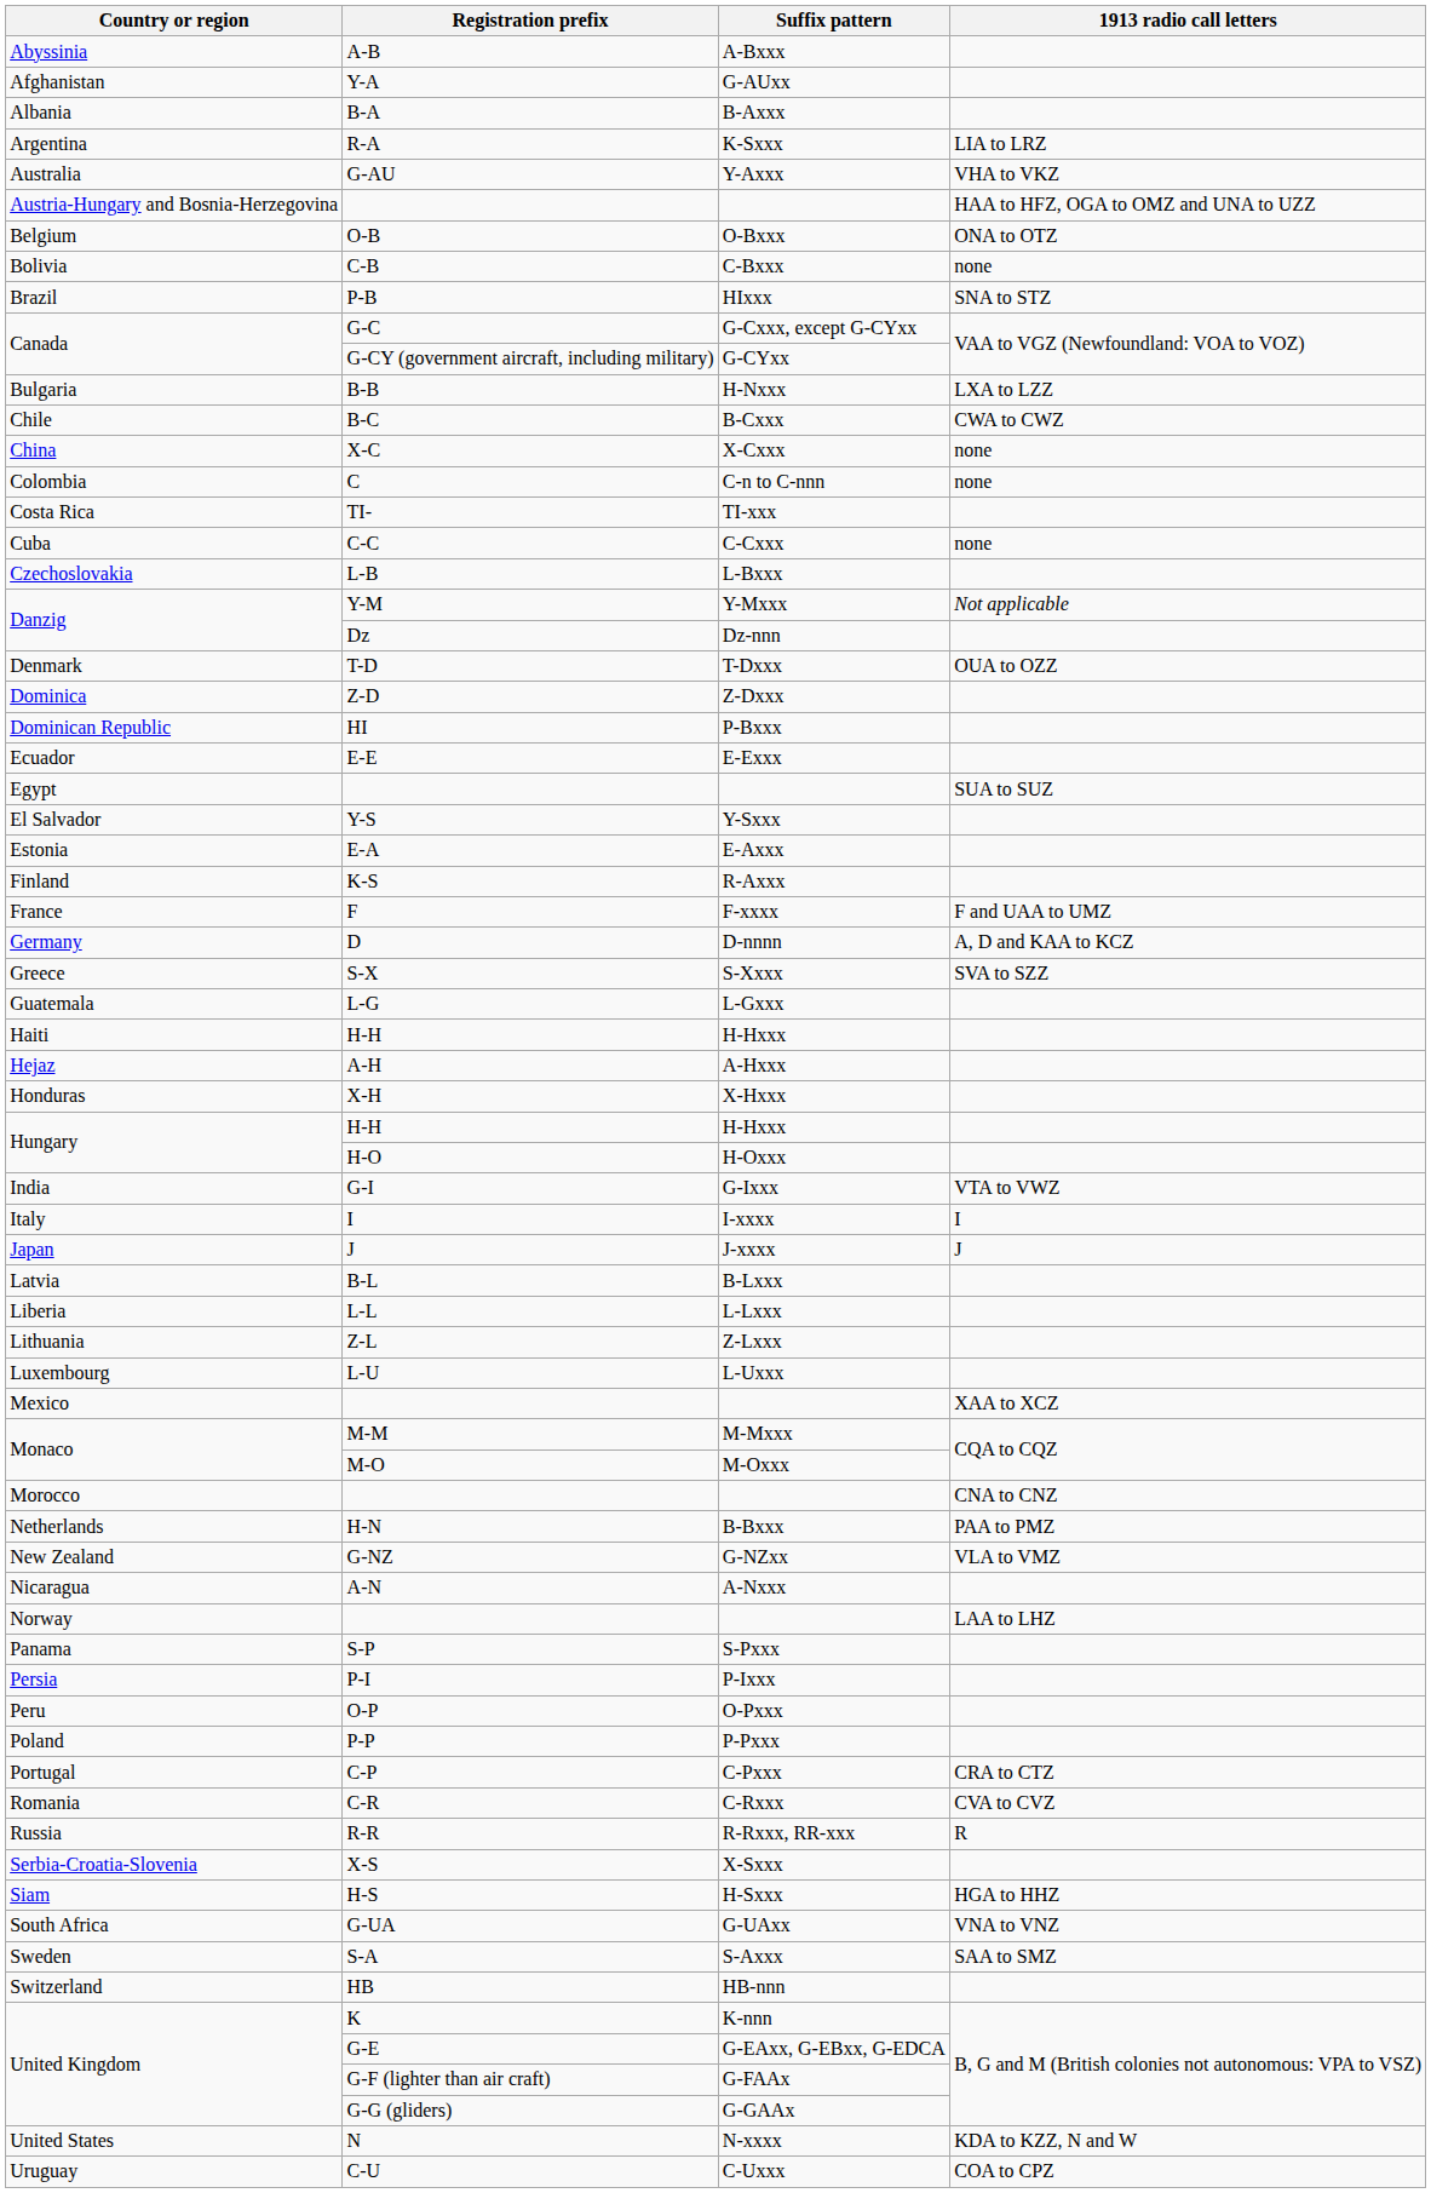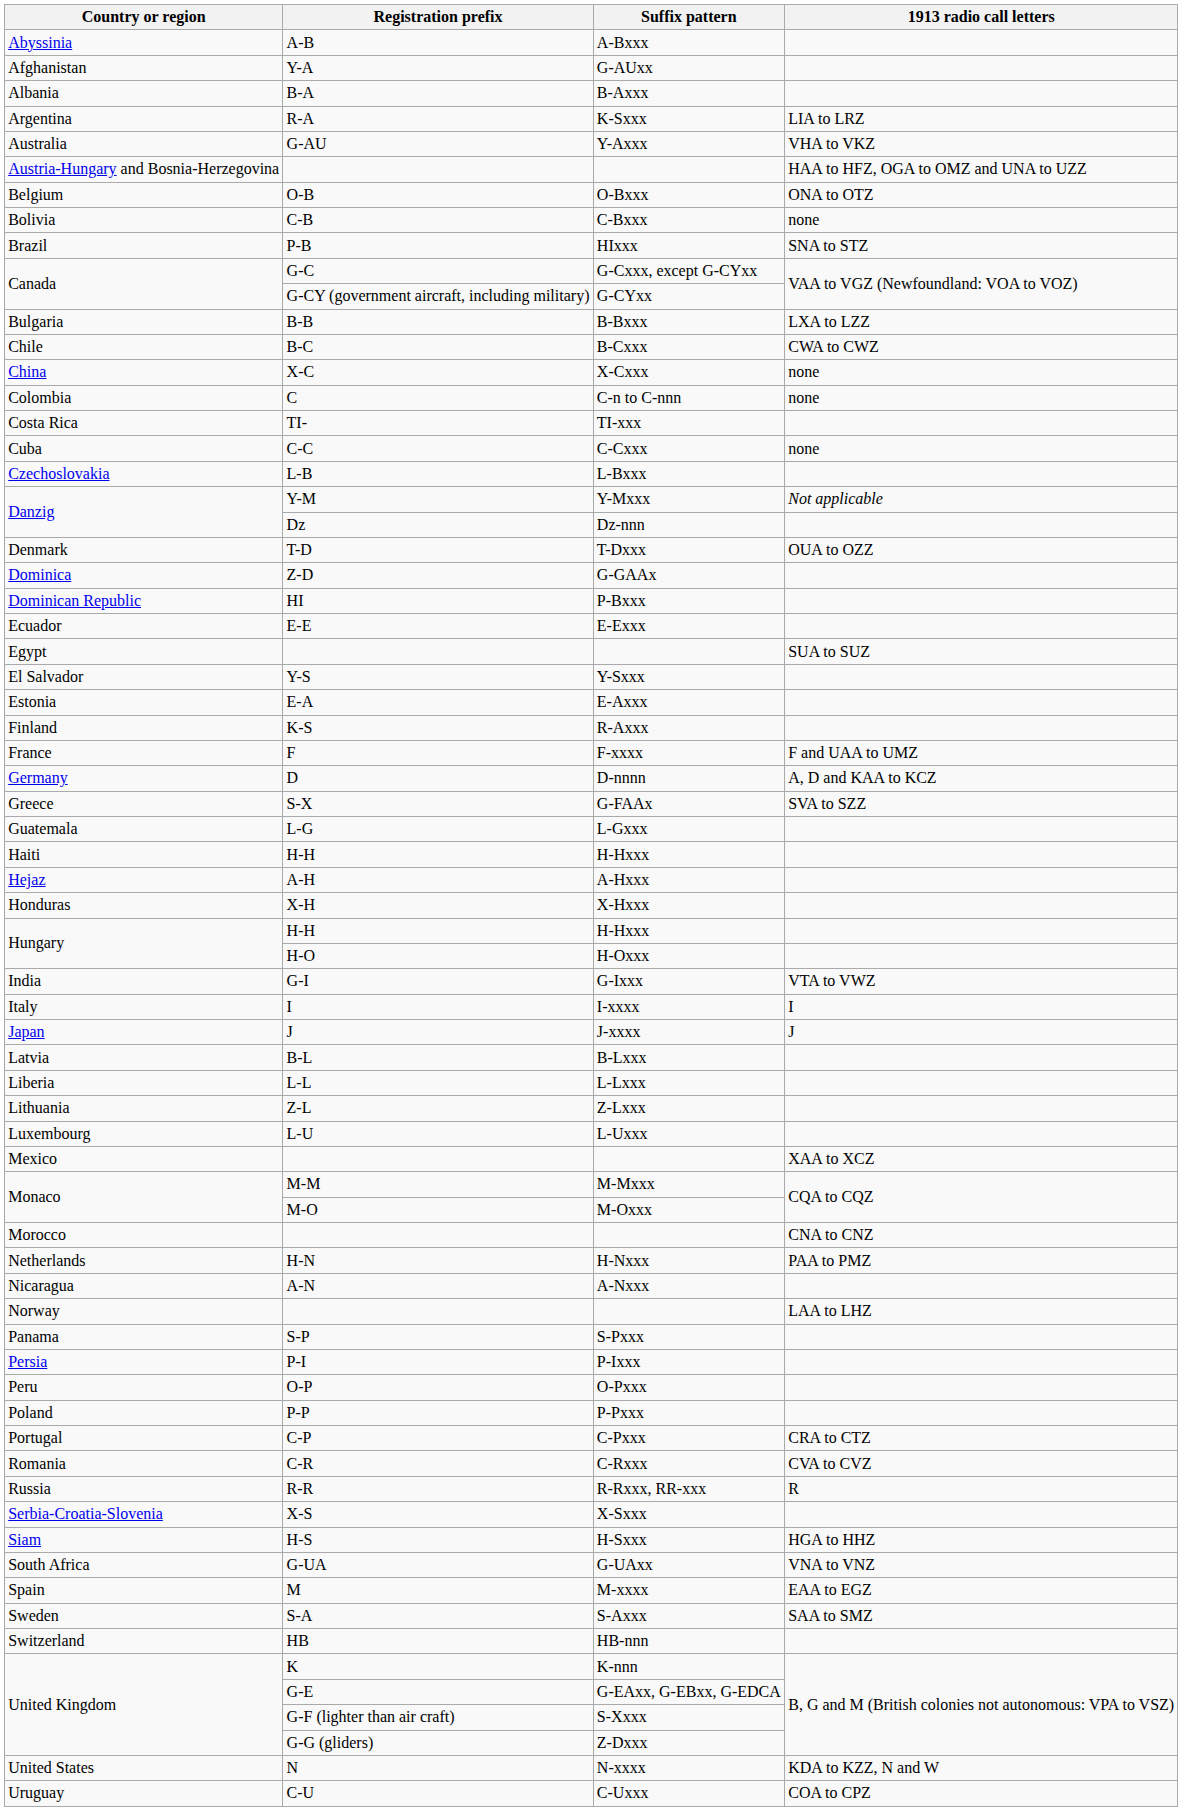B-B | Suffix pattern: H-Nxxx -> B-Bxxx
Z-D | Suffix pattern: Z-Dxxx -> G-GAAx
S-X | Suffix pattern: S-Xxxx -> G-FAAx
H-N | Suffix pattern: B-Bxxx -> H-Nxxx
- row: New Zealand | G-NZ | G-NZxx | VLA to VMZ
+ row: Spain | M | M-xxxx | EAA to EGZ
G-F (lighter than air craft) | Suffix pattern: G-FAAx -> S-Xxxx
G-G (gliders) | Suffix pattern: G-GAAx -> Z-Dxxx
